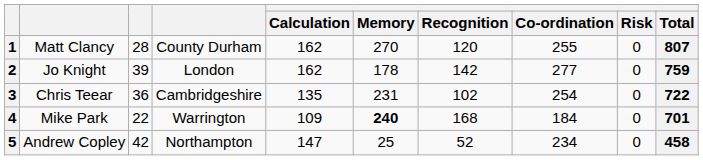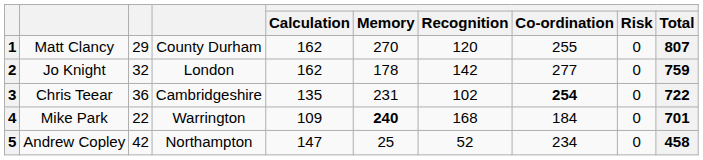1 | column 3: 28 -> 29
2 | column 3: 39 -> 32
3 | Co-ordination: normal -> bold
